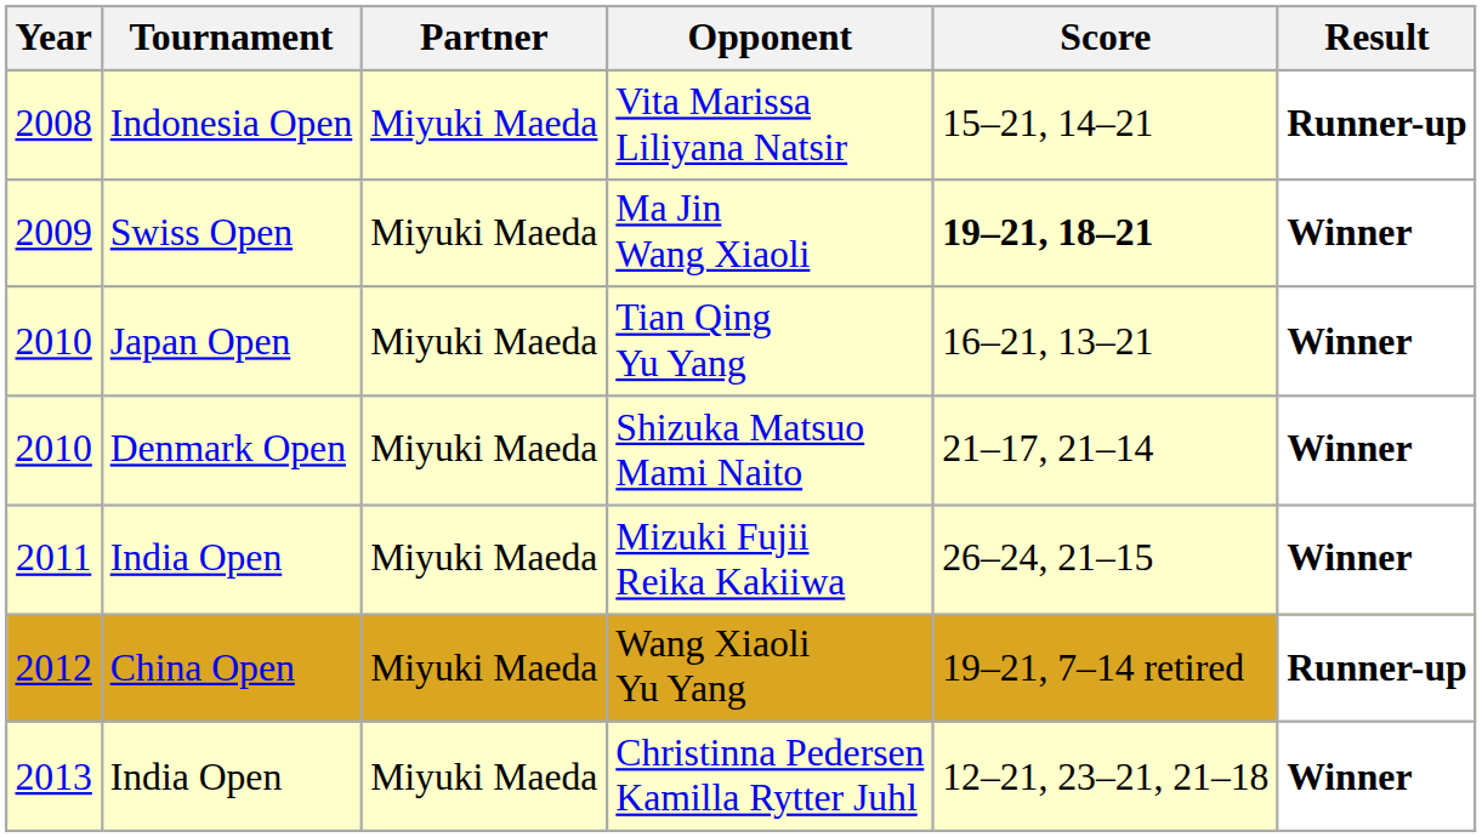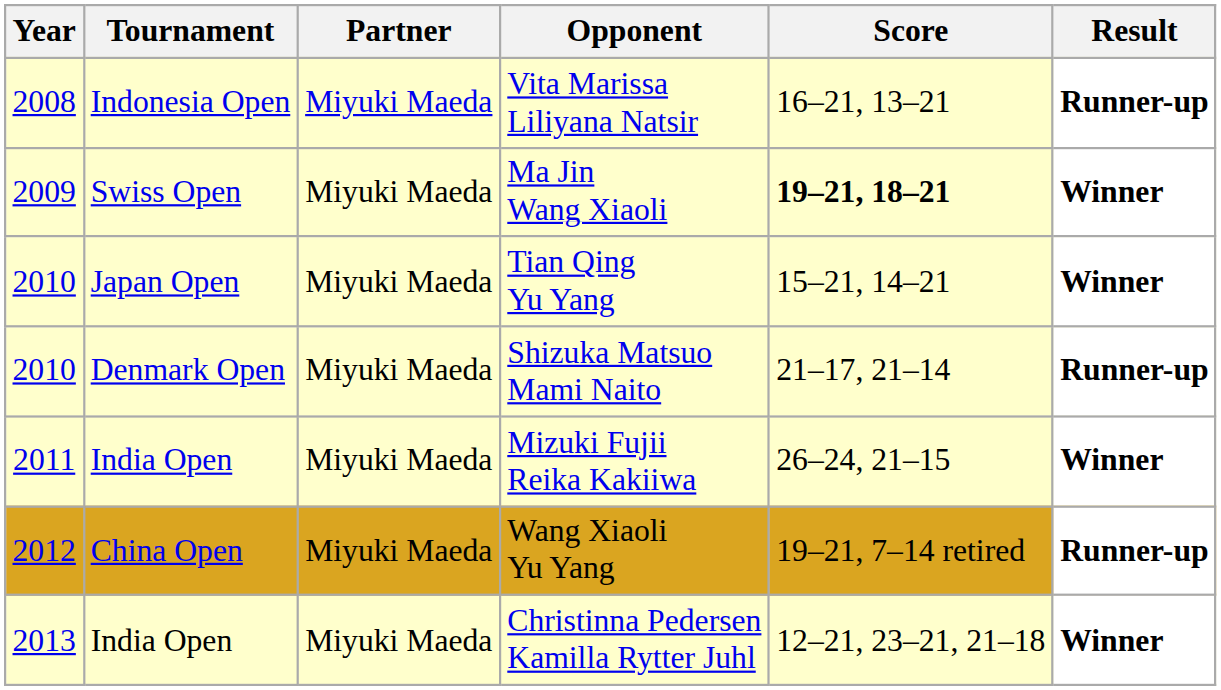Vita Marissa Liliyana Natsir | Score: 15–21, 14–21 -> 16–21, 13–21
Tian Qing Yu Yang | Score: 16–21, 13–21 -> 15–21, 14–21
Shizuka Matsuo Mami Naito | Result: Winner -> Runner-up
